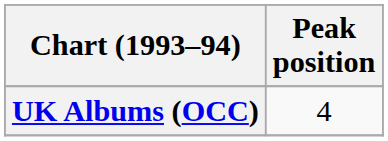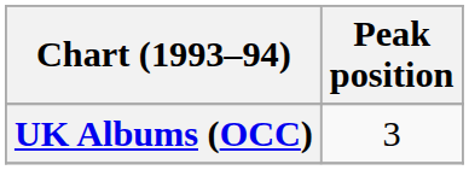UK Albums (OCC) | Peak position: 4 -> 3
